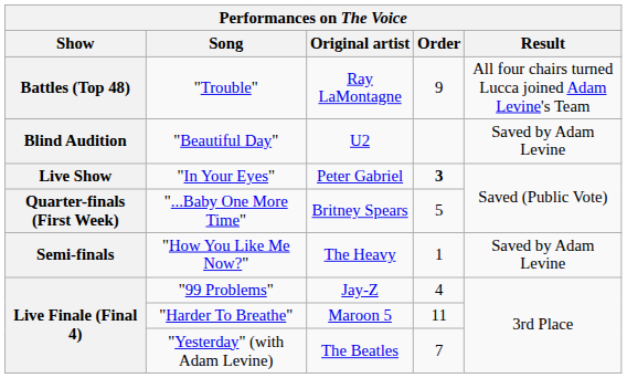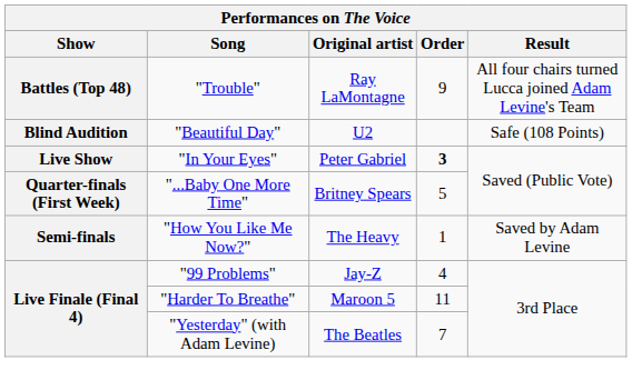"Beautiful Day" | Result: Saved by Adam Levine -> Safe (108 Points)
